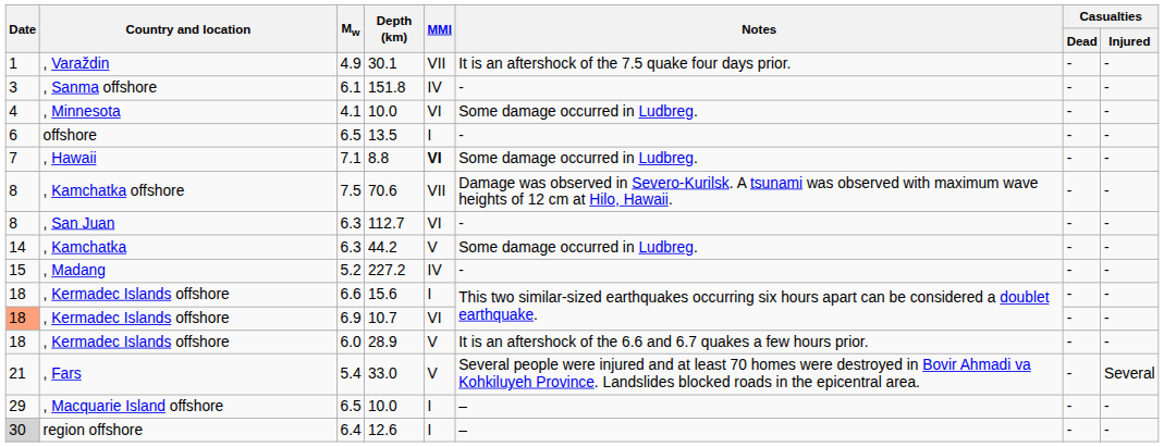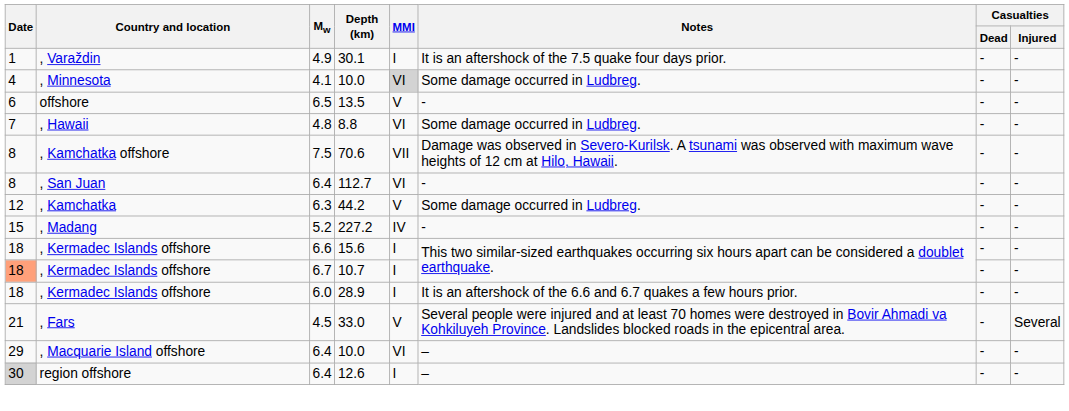30.1 | MMI: VII -> I
- row: 3 | , Sanma offshore | 6.1 | 151.8 | IV | - | - | -
, Minnesota / 10.0 | MMI: no background -> lightgrey background
13.5 | MMI: I -> V
8.8 | Mw: 7.1 -> 4.8
8.8 | MMI: bold -> normal
112.7 | Mw: 6.3 -> 6.4
44.2 | Date: 14 -> 12
10.7 | Mw: 6.9 -> 6.7
10.7 | MMI: VI -> I
28.9 | MMI: V -> I
33.0 | Mw: 5.4 -> 4.5
, Macquarie Island offshore / 10.0 | Mw: 6.5 -> 6.4
, Macquarie Island offshore / 10.0 | MMI: I -> VI
